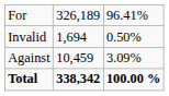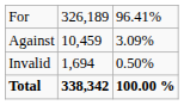rows swapped: Against <-> Invalid
